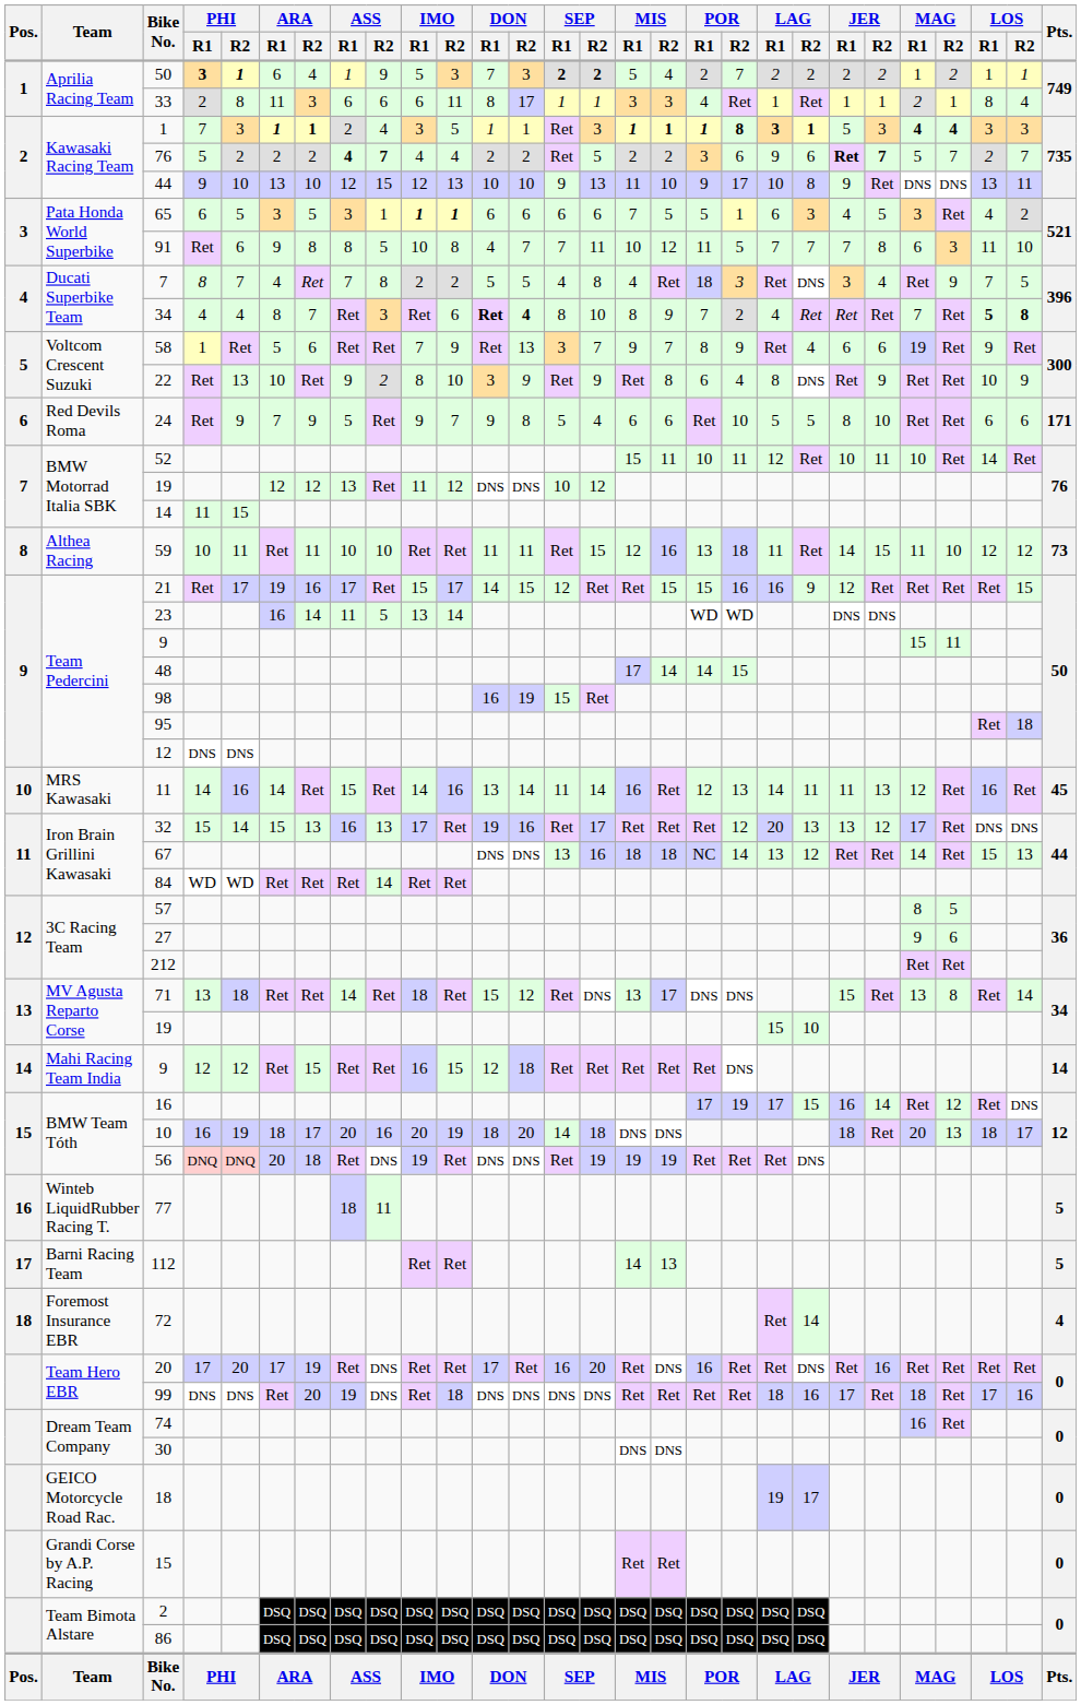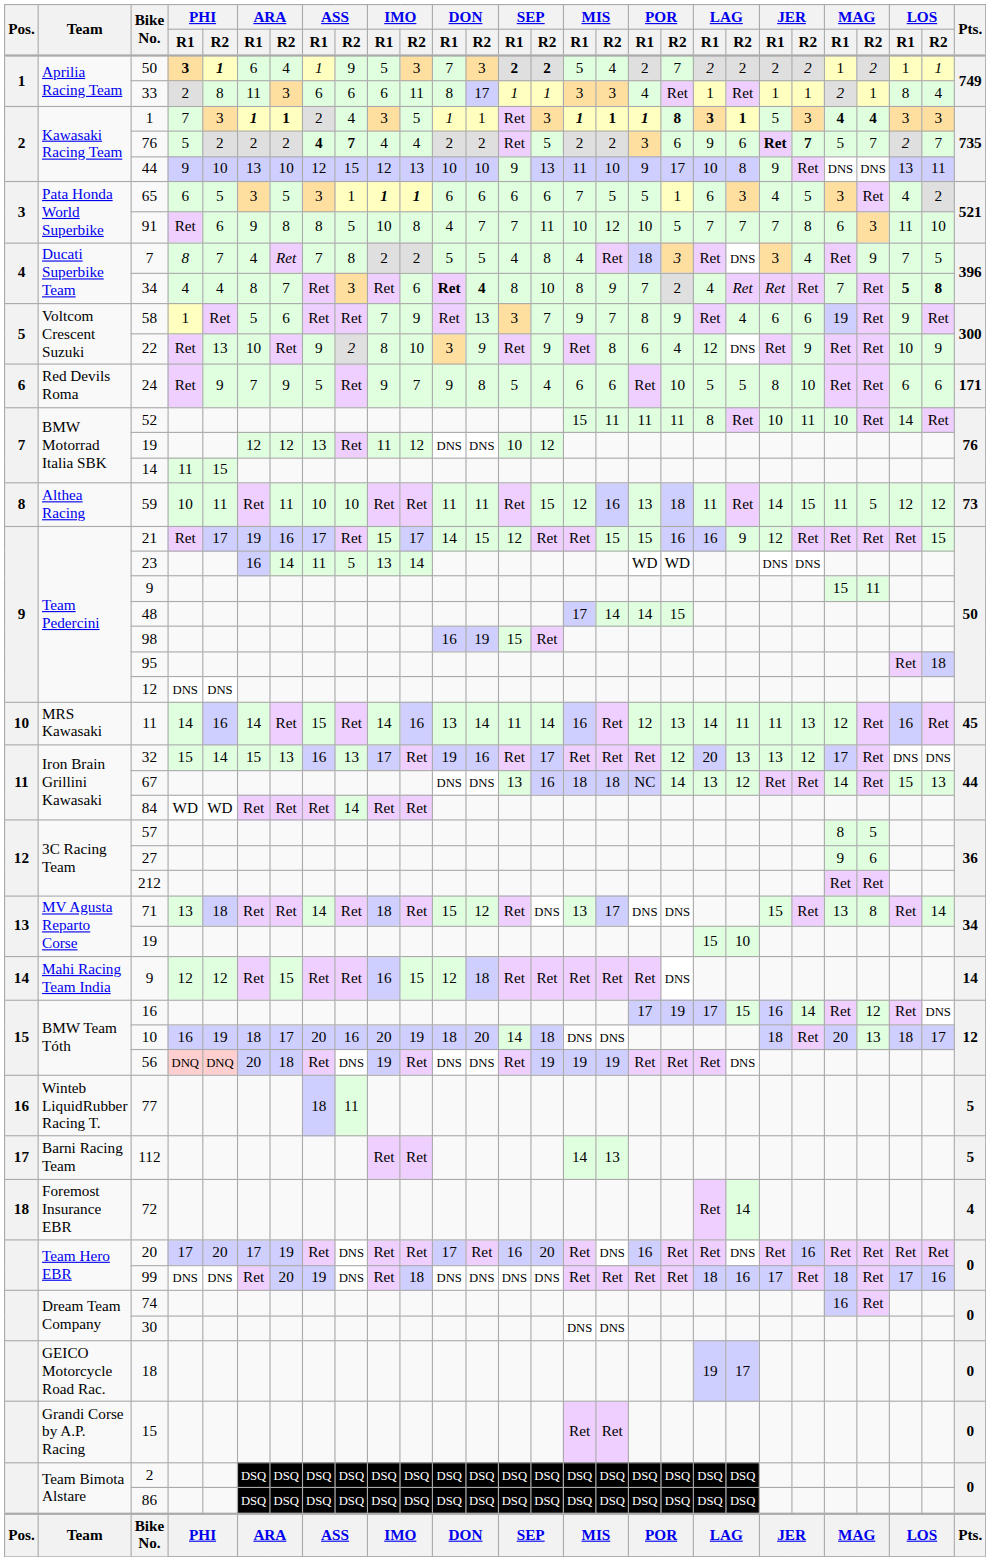91 | POR / R1: 11 -> 10
22 | LAG / R1: 8 -> 12
52 | POR / R1: 10 -> 11
52 | LAG / R1: 12 -> 8
59 | MAG / R2: 10 -> 5
